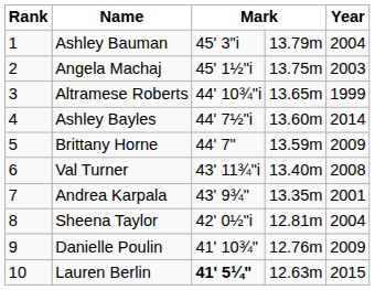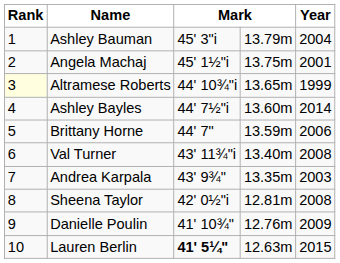Angela Machaj | Year: 2003 -> 2001
Altramese Roberts | Rank: no background -> lightyellow background
Brittany Horne | Year: 2009 -> 2006
Andrea Karpala | Year: 2001 -> 2003
Sheena Taylor | Year: 2004 -> 2008
